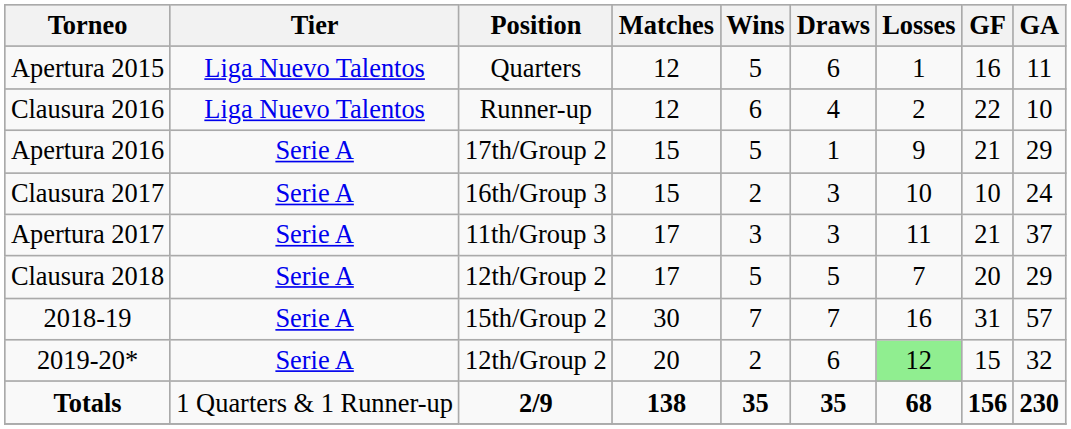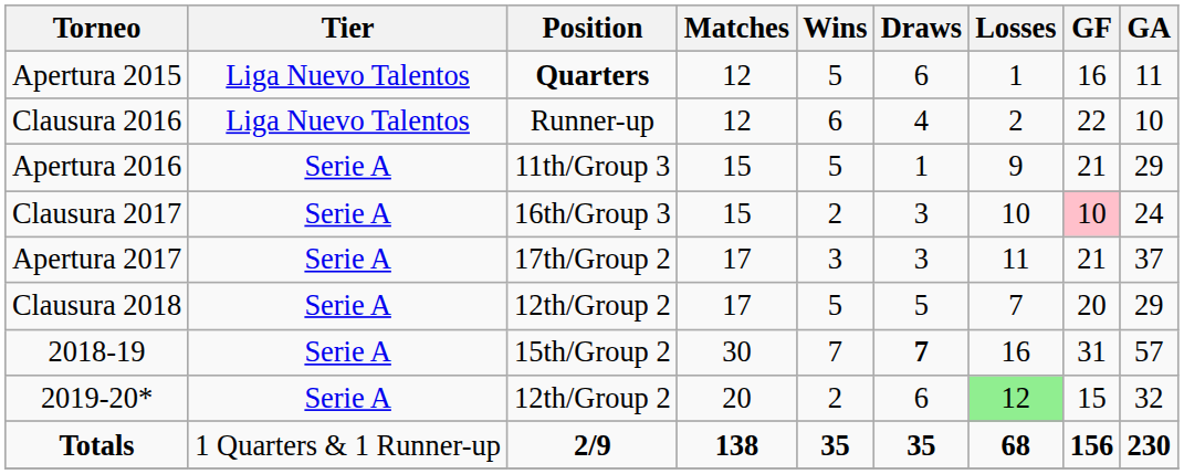Apertura 2015 | Position: normal -> bold
Apertura 2016 | Position: 17th/Group 2 -> 11th/Group 3
Clausura 2017 | GF: no background -> pink background
Apertura 2017 | Position: 11th/Group 3 -> 17th/Group 2
2018-19 | Draws: normal -> bold
